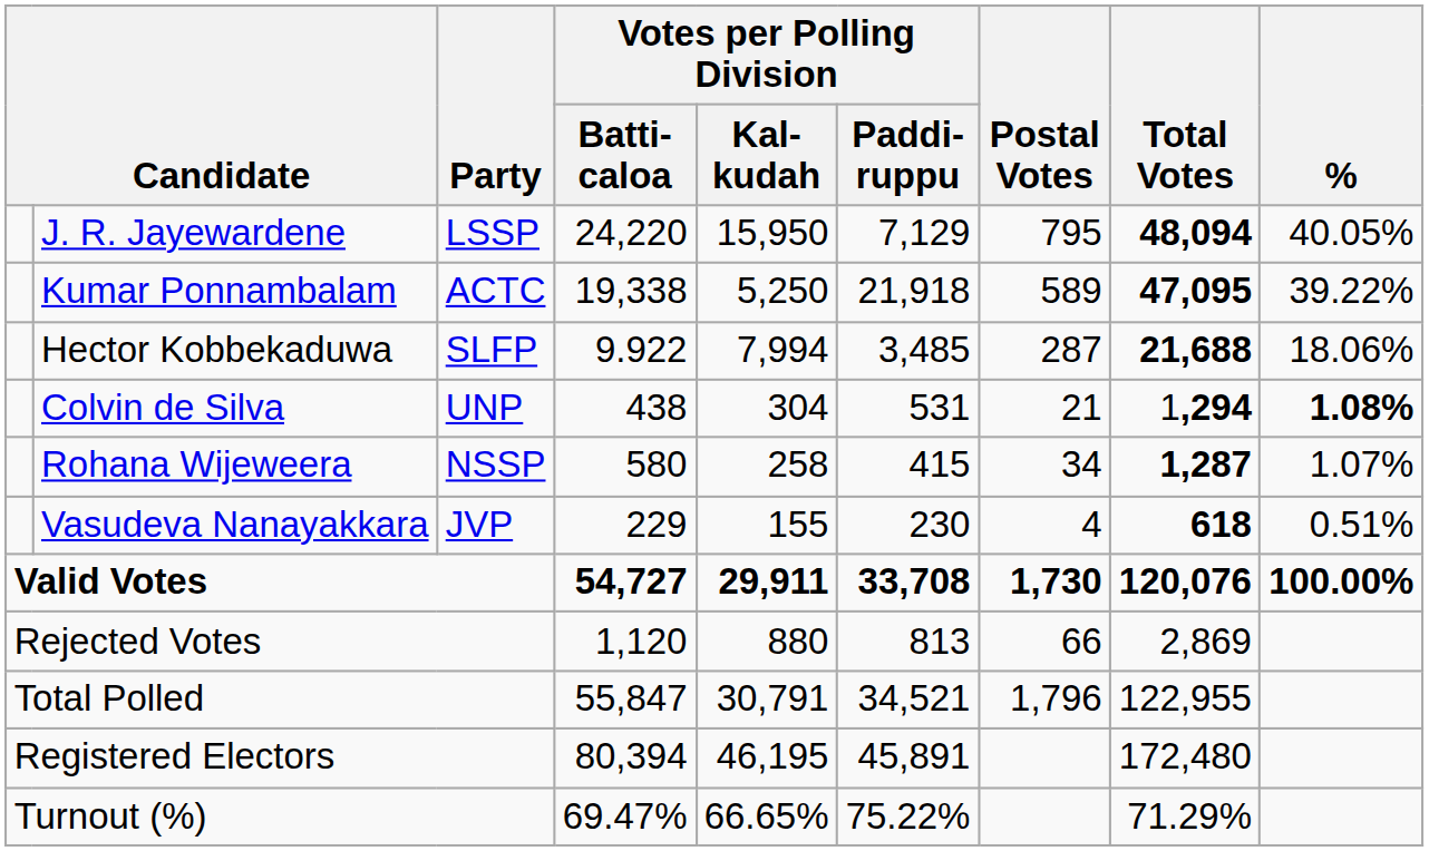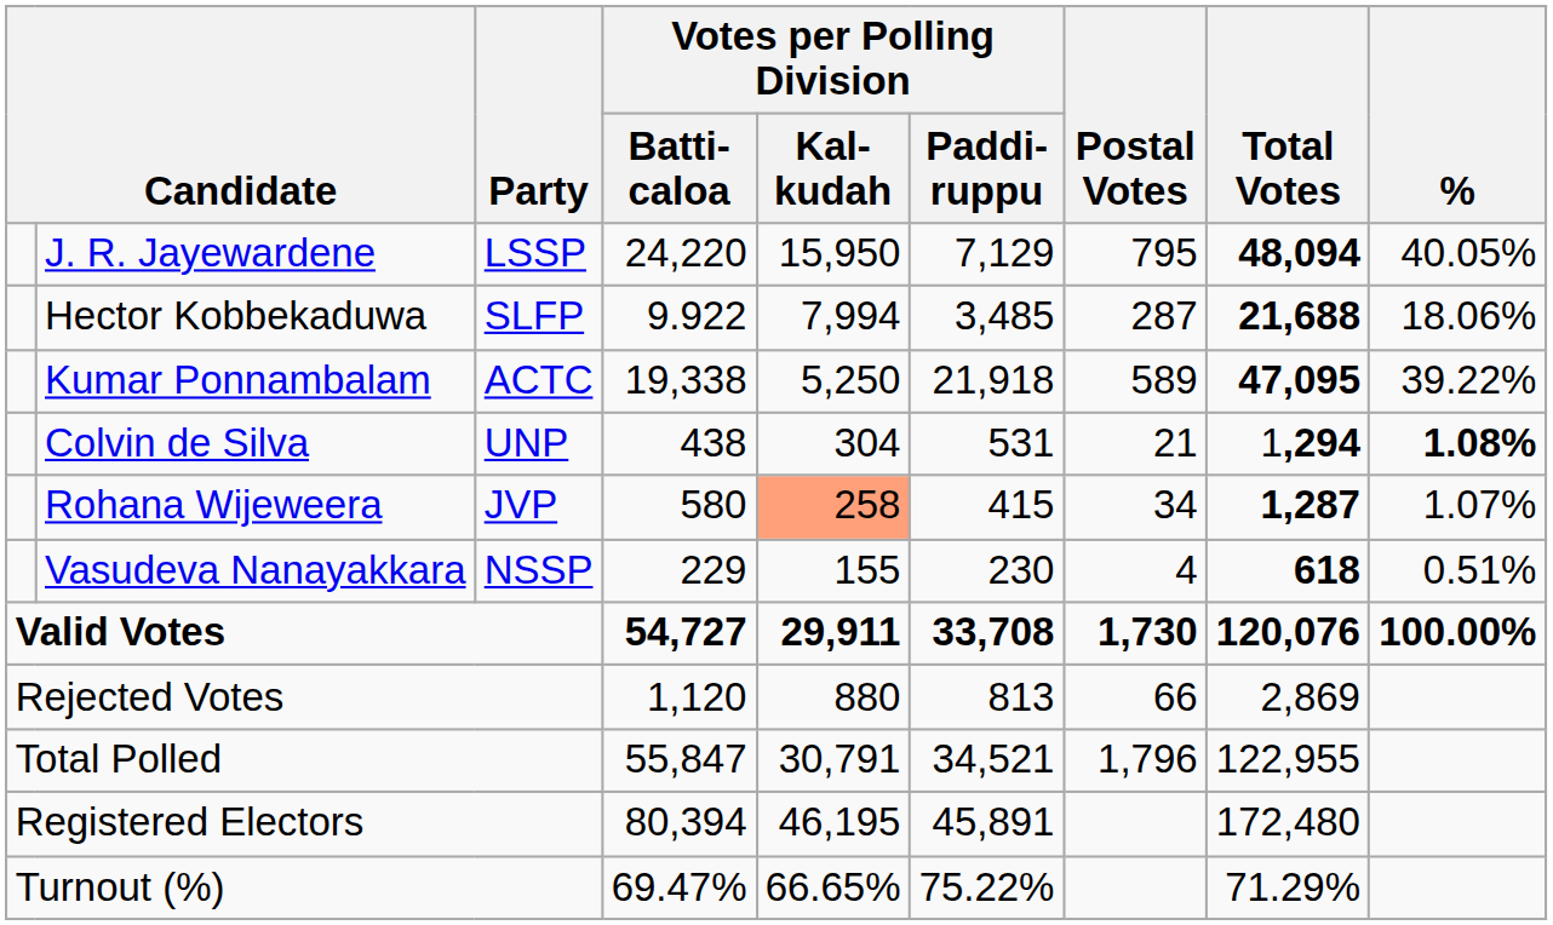rows swapped: Kumar Ponnambalam <-> Hector Kobbekaduwa
Rohana Wijeweera | Party: NSSP -> JVP
Rohana Wijeweera | Votes per Polling Division / Kal- kudah: no background -> lightsalmon background
Vasudeva Nanayakkara | Party: JVP -> NSSP
